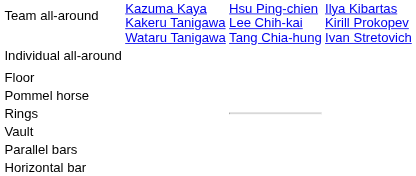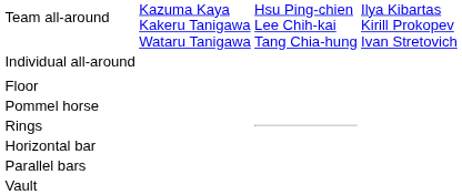rows swapped: Vault <-> Horizontal bar
